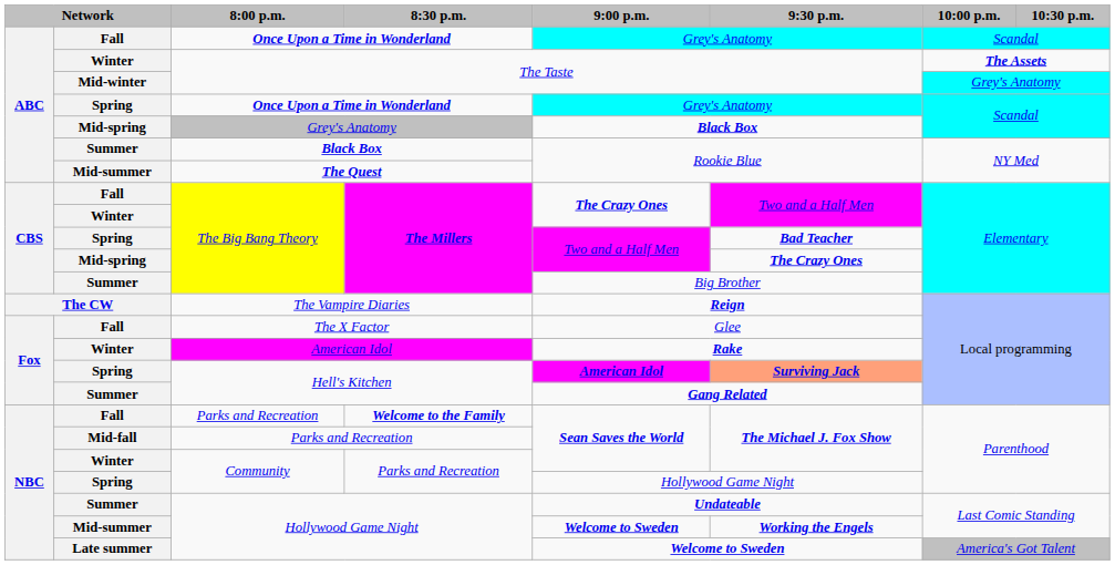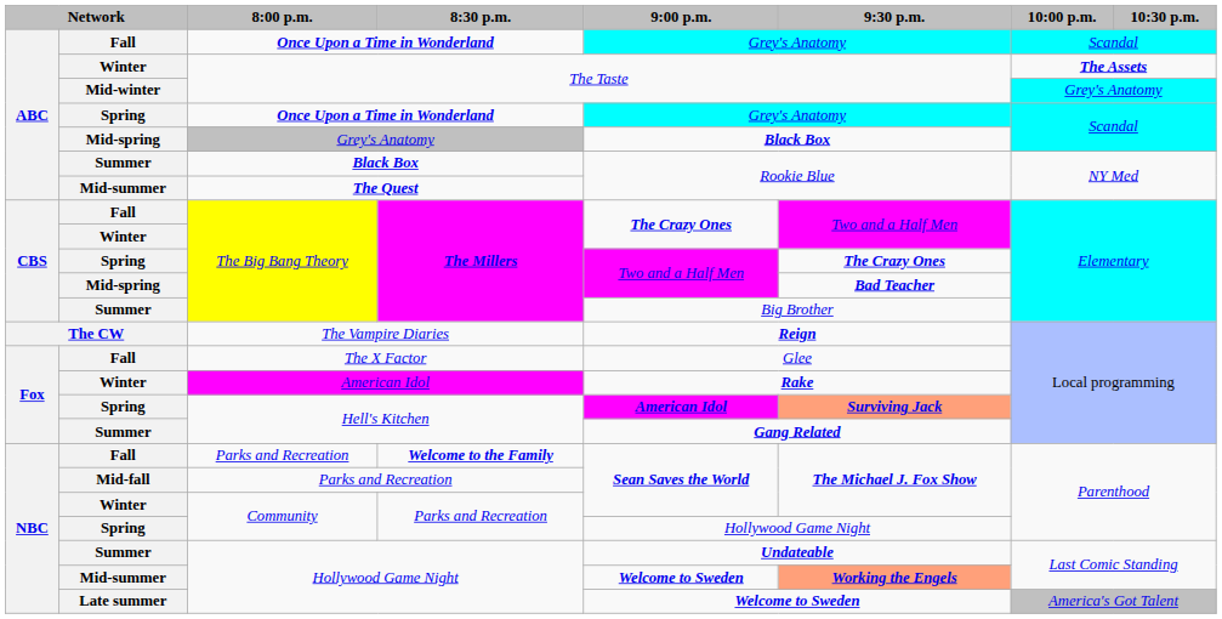Spring / The Big Bang Theory | 9:30 p.m.: Bad Teacher -> The Crazy Ones
Mid-spring / The Big Bang Theory | 9:30 p.m.: The Crazy Ones -> Bad Teacher
Mid-summer / Hollywood Game Night | 9:30 p.m.: no background -> lightsalmon background
